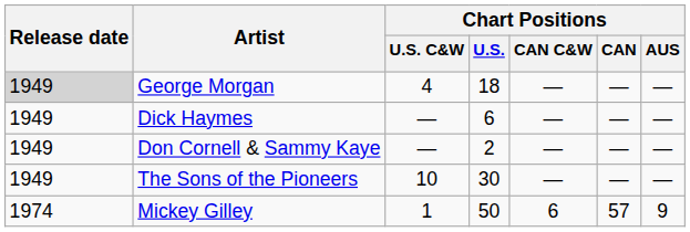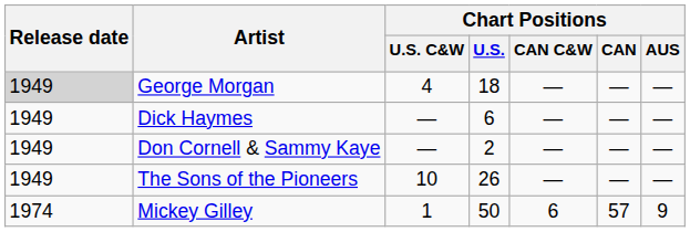The Sons of the Pioneers | Chart Positions / U.S.: 30 -> 26
